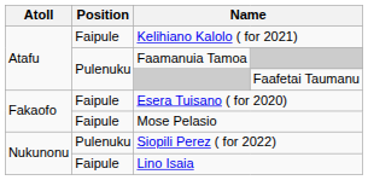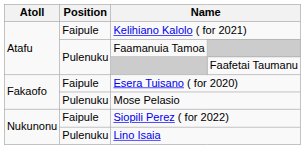Mose Pelasio | Position: Faipule -> Pulenuku
Siopili Perez ( for 2022) | Position: Pulenuku -> Faipule
Lino Isaia | Position: Faipule -> Pulenuku
